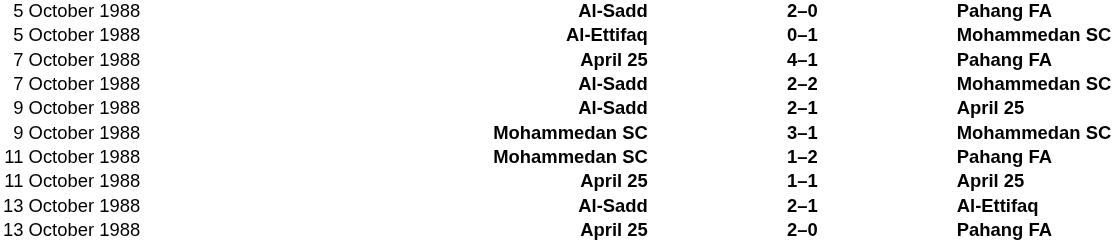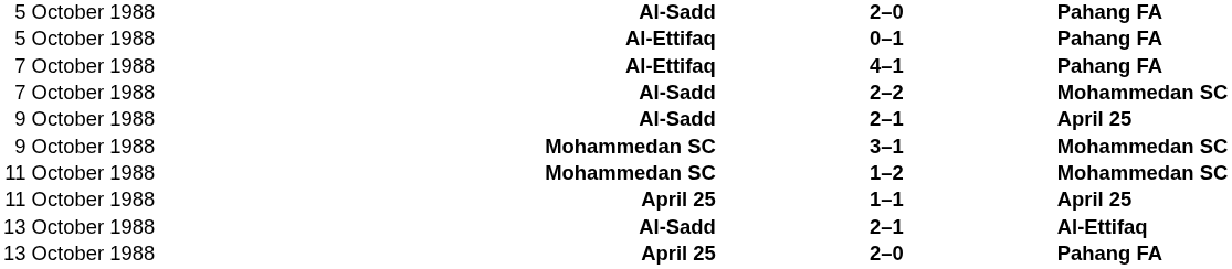0–1 | column 4: Mohammedan SC -> Pahang FA
4–1 | column 2: April 25 -> Al-Ettifaq
1–2 | column 4: Pahang FA -> Mohammedan SC
